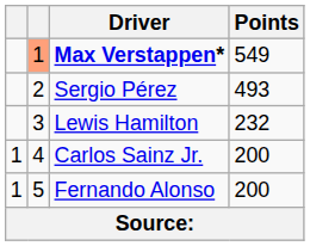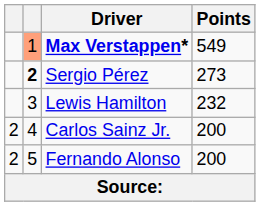Sergio Pérez | column 2: normal -> bold
Sergio Pérez | Points: 493 -> 273
Carlos Sainz Jr. | column 1: 1 -> 2
Fernando Alonso | column 1: 1 -> 2
